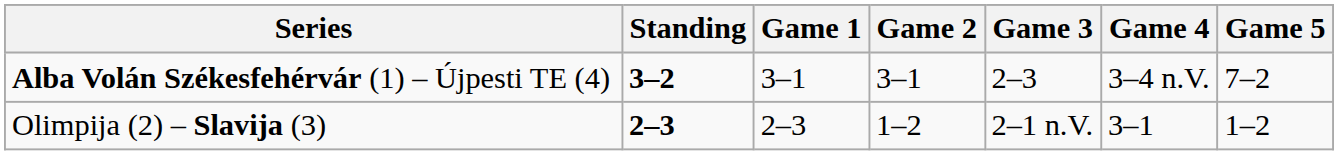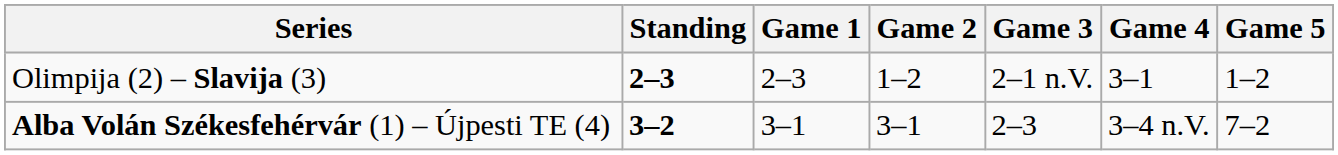rows swapped: Olimpija (2) – Slavija (3) <-> Alba Volán Székesfehérvár (1) – Újpesti TE (4)
